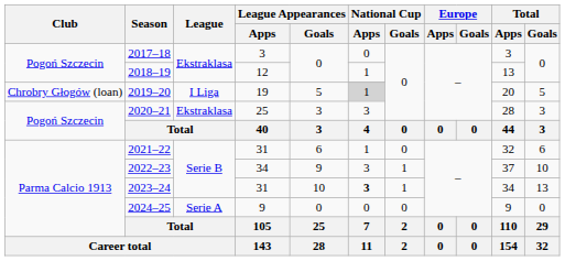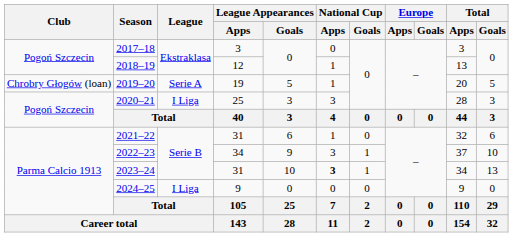2019–20 | League: I Liga -> Serie A
2019–20 | National Cup / Apps: lightgrey background -> no background
2020–21 | League: Ekstraklasa -> I Liga
2024–25 | League: Serie A -> I Liga
